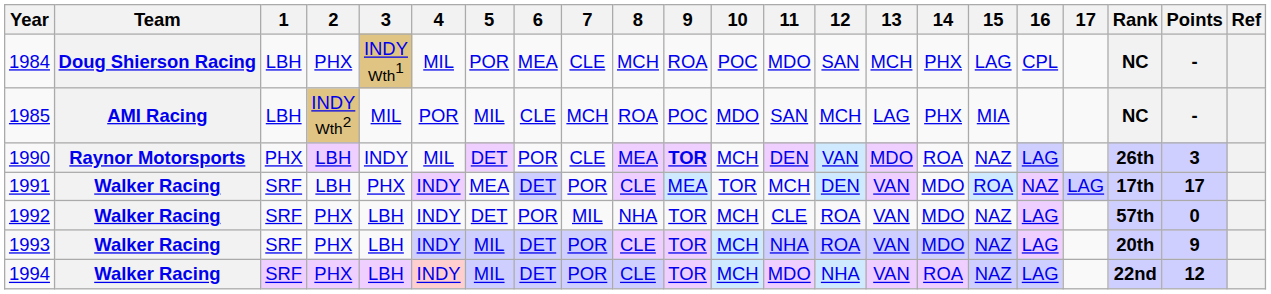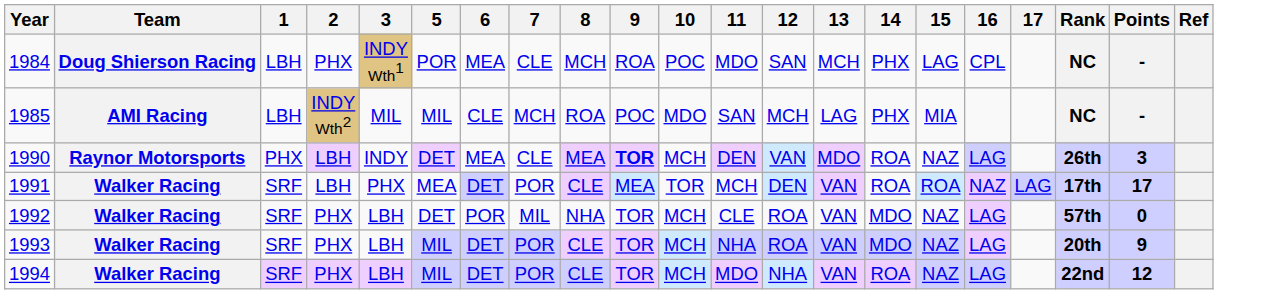- column: 4 | MIL | POR | MIL | INDY | INDY | INDY | INDY
1990 | 6: POR -> MEA
1991 | 14: MDO -> ROA
